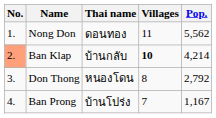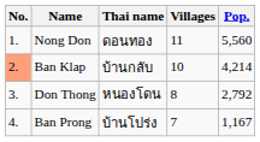Nong Don | Pop.: 5,562 -> 5,560
Ban Klap | Villages: bold -> normal
